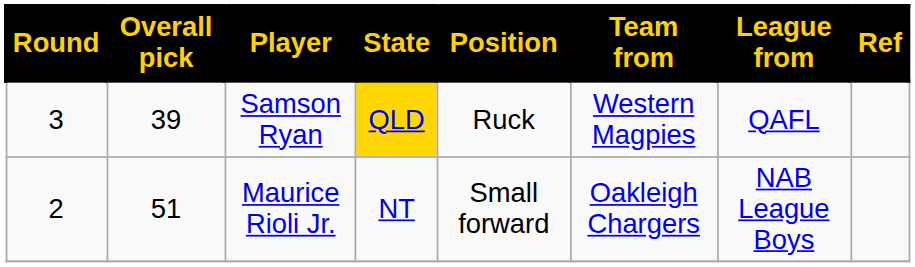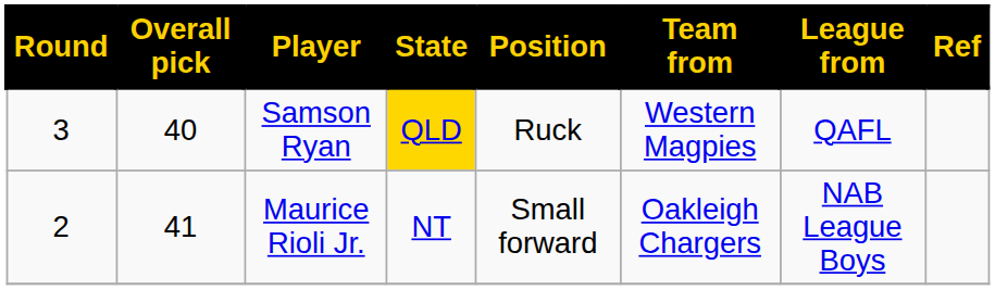Samson Ryan | Overall pick: 39 -> 40
Maurice Rioli Jr. | Overall pick: 51 -> 41
